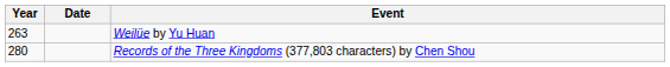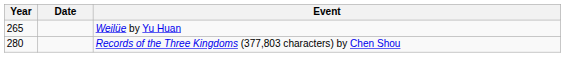Weilüe by Yu Huan | Year: 263 -> 265
